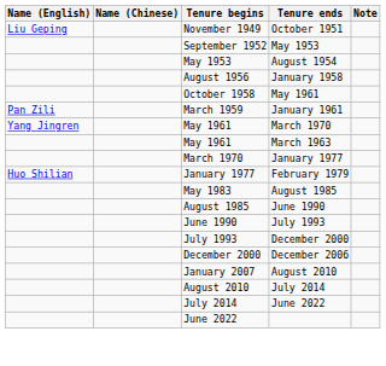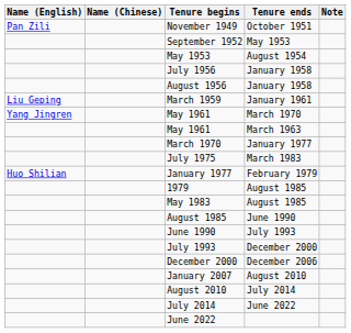November 1949 | Name (English): Liu Geping -> Pan Zili
+ row: July 1956 | January 1958
- row: October 1958 | May 1961
March 1959 | Name (English): Pan Zili -> Liu Geping
+ row: July 1975 | March 1983
+ row: 1979 | August 1985
